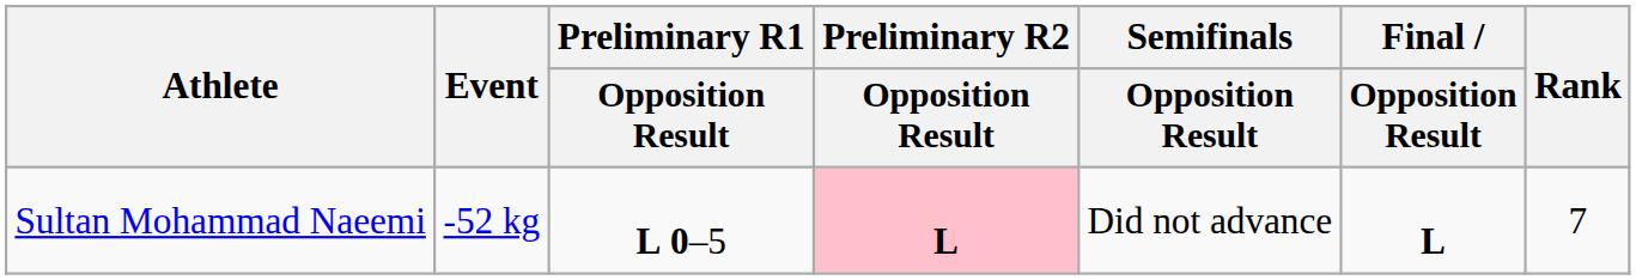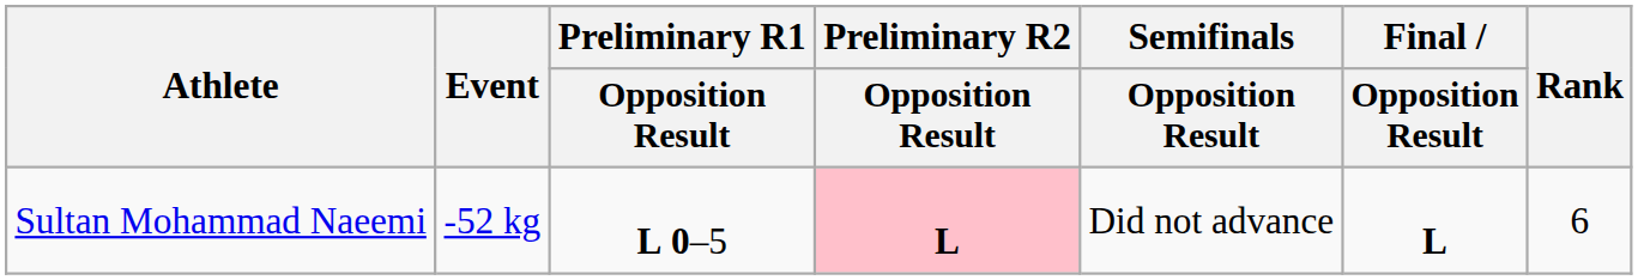Sultan Mohammad Naeemi | Rank: 7 -> 6
